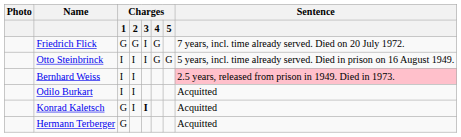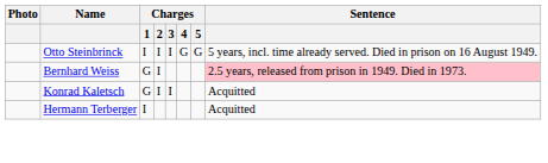- row: Friedrich Flick | G | G | I | G | 7 years, incl. time already served. Died on 20 July 1972.
Bernhard Weiss | Charges / 1: I -> G
- row: Odilo Burkart | I | I | Acquitted
Konrad Kaletsch | Charges / 3: bold -> normal
Hermann Terberger | Charges / 1: G -> I
